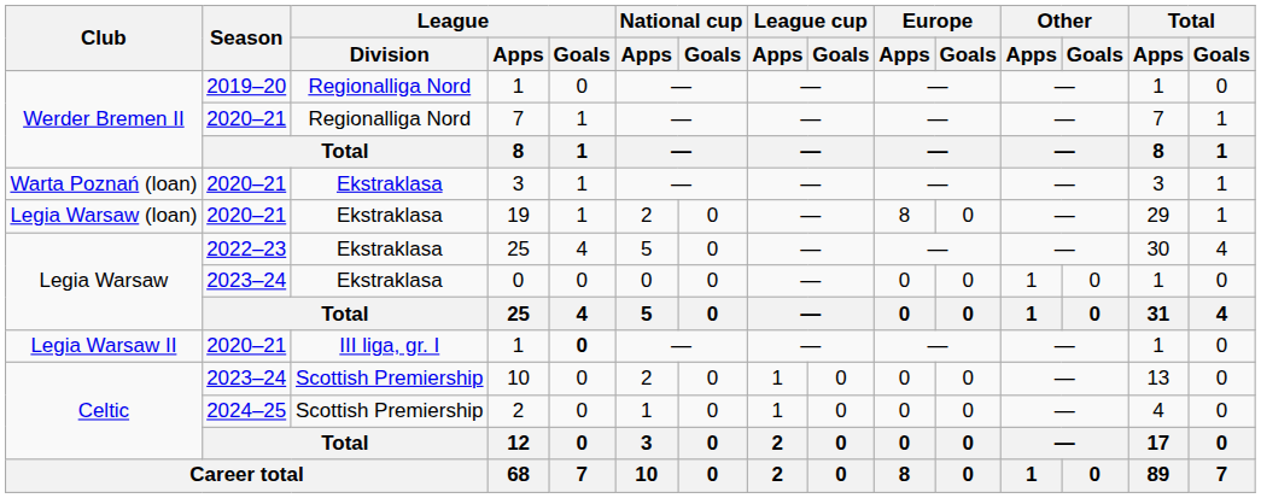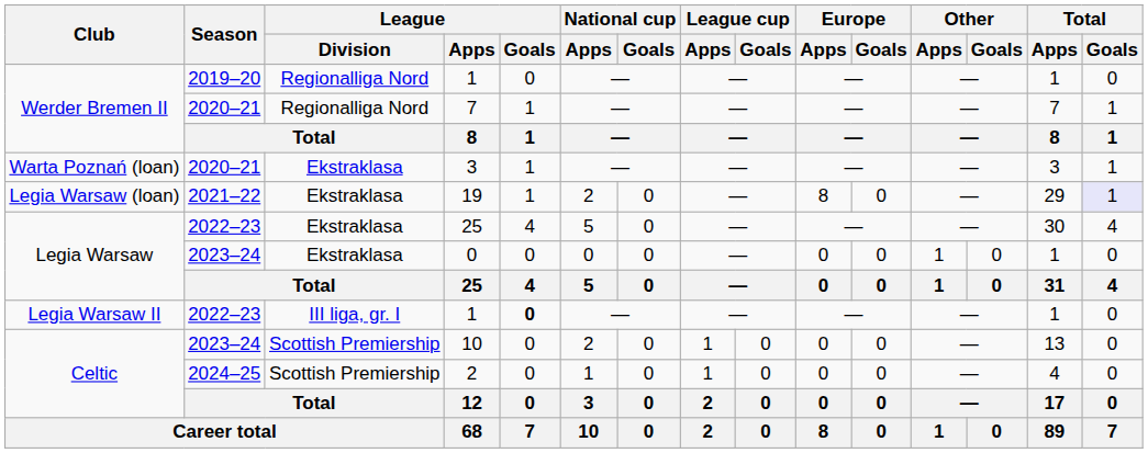19 | Season: 2020–21 -> 2021–22
19 | Total / Goals: no background -> lavender background
Legia Warsaw II / 1 | Season: 2020–21 -> 2022–23
